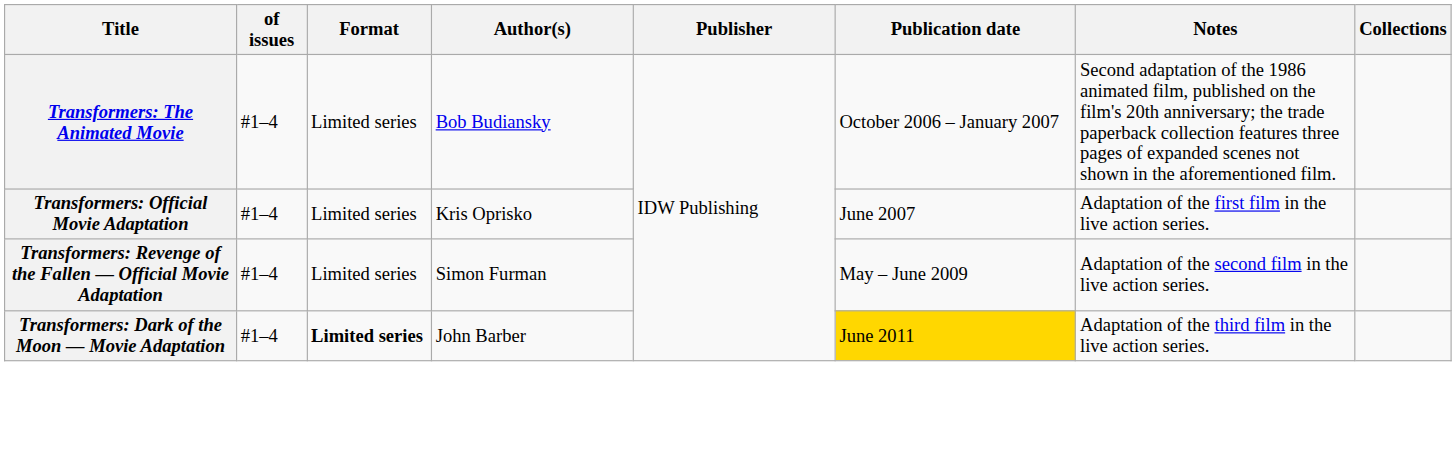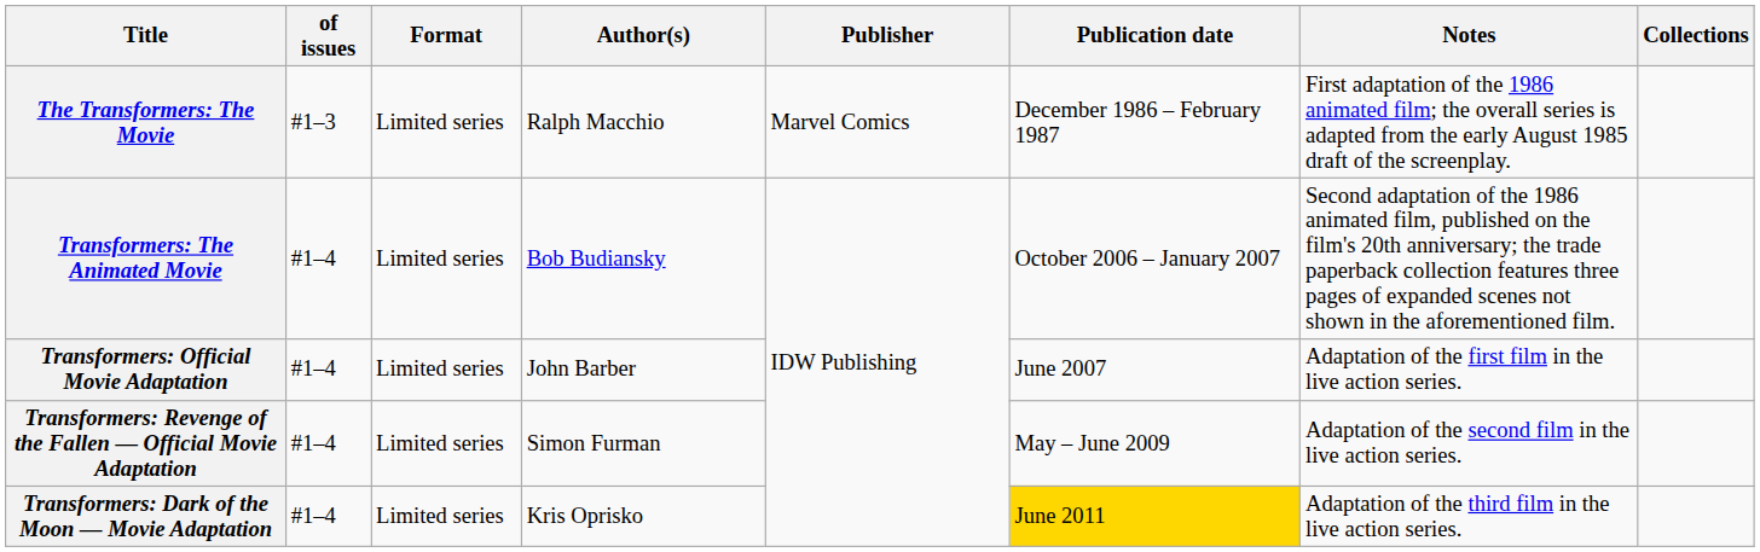+ row: The Transformers: The Movie | #1–3 | Limited series | Ralph Macchio | Marvel Comics | December 1986 – February 1987 | First adaptation of the 1986 animated film; the overall series is adapted from the early August 1985 draft of the screenplay.
Transformers: Official Movie Adaptation | Author(s): Kris Oprisko -> John Barber
Transformers: Dark of the Moon — Movie Adaptation | Format: bold -> normal
Transformers: Dark of the Moon — Movie Adaptation | Author(s): John Barber -> Kris Oprisko
